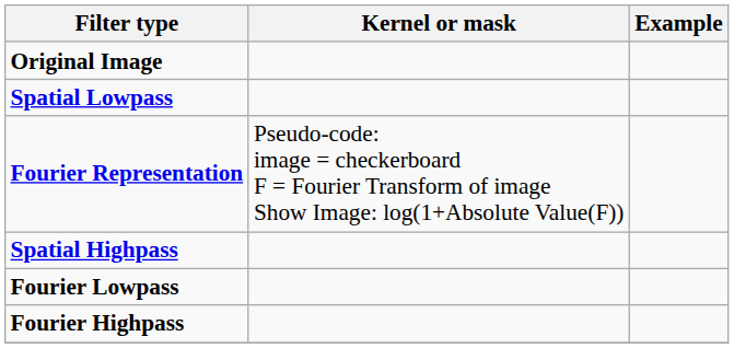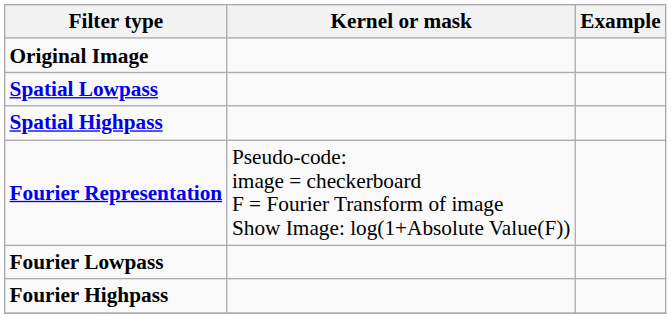rows swapped: Spatial Highpass <-> Fourier Representation
